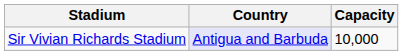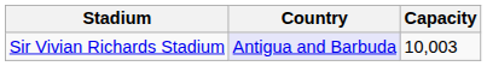Sir Vivian Richards Stadium | Capacity: 10,000 -> 10,003
